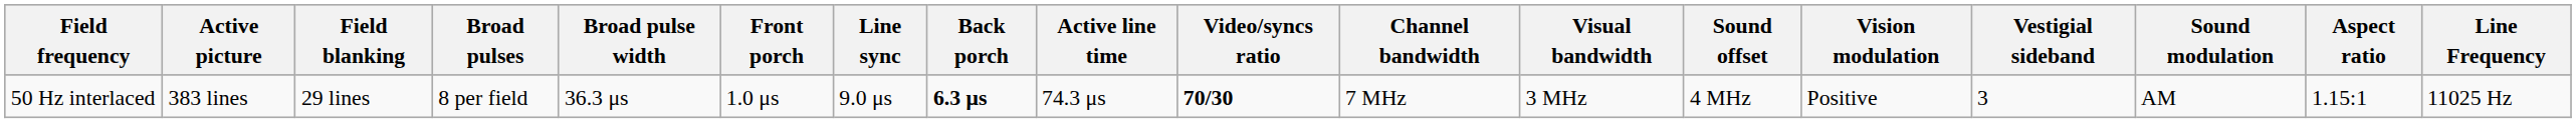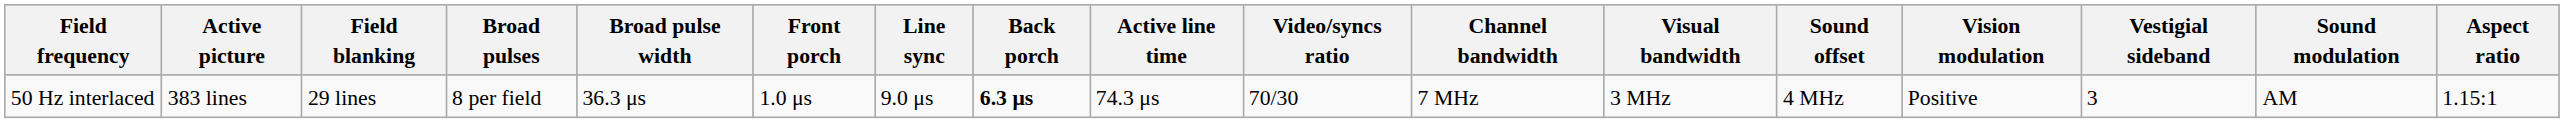- column: Line Frequency | 11025 Hz
50 Hz interlaced | Video/syncs ratio: bold -> normal
